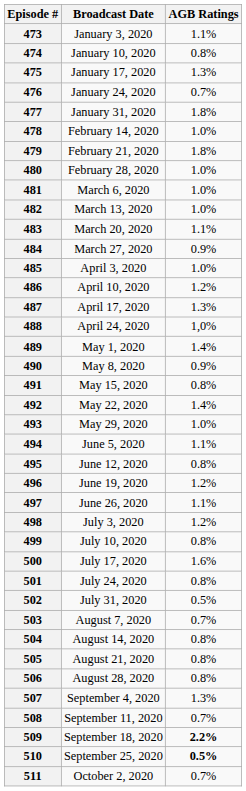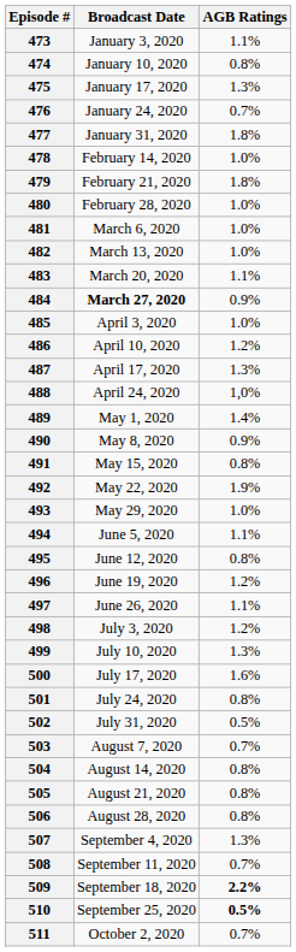484 | Broadcast Date: normal -> bold
492 | AGB Ratings: 1.4% -> 1.9%
499 | AGB Ratings: 0.8% -> 1.3%
